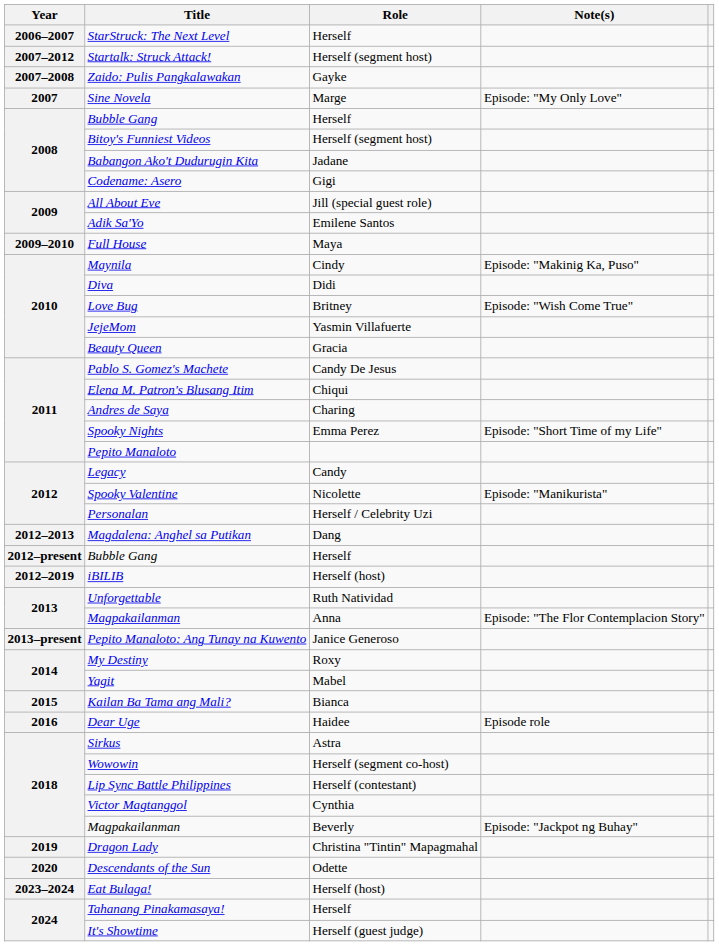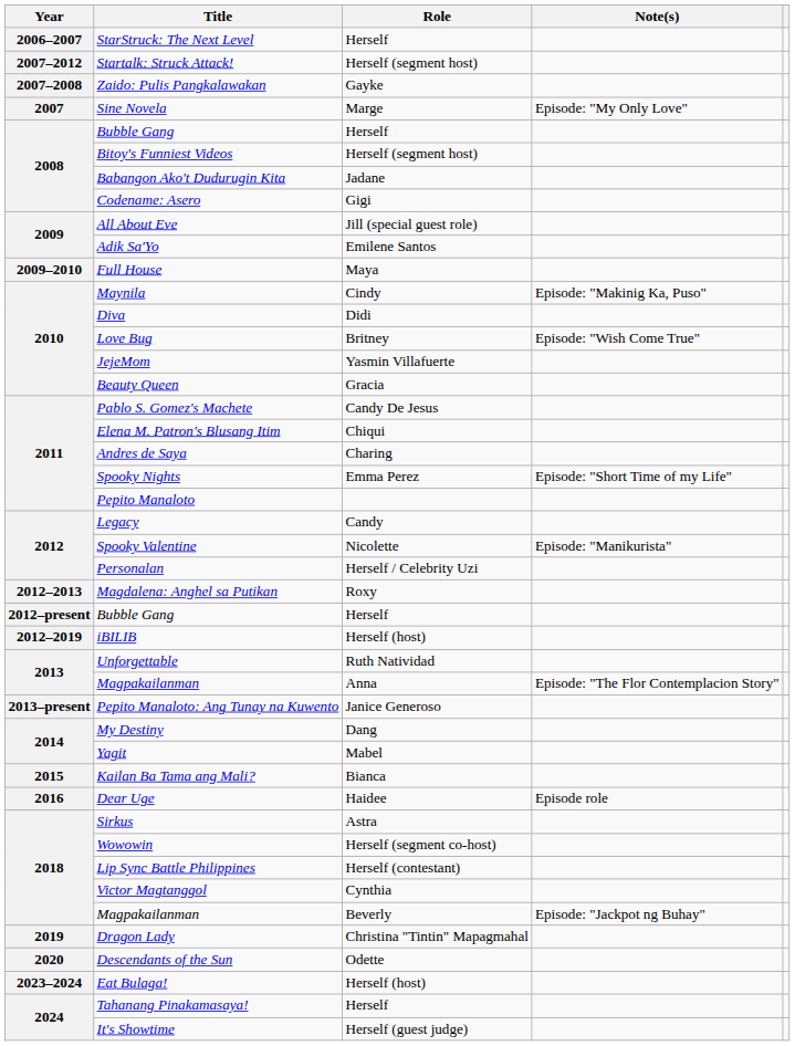Magdalena: Anghel sa Putikan | Role: Dang -> Roxy
My Destiny | Role: Roxy -> Dang
